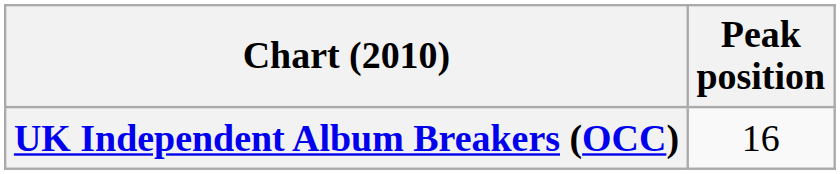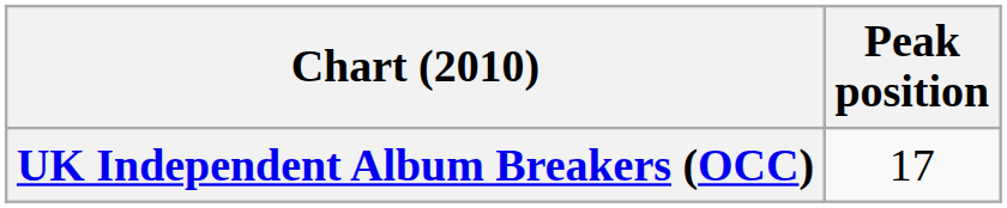UK Independent Album Breakers (OCC) | Peak position: 16 -> 17
